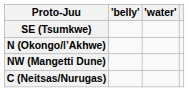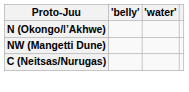- row: SE (Tsumkwe)
